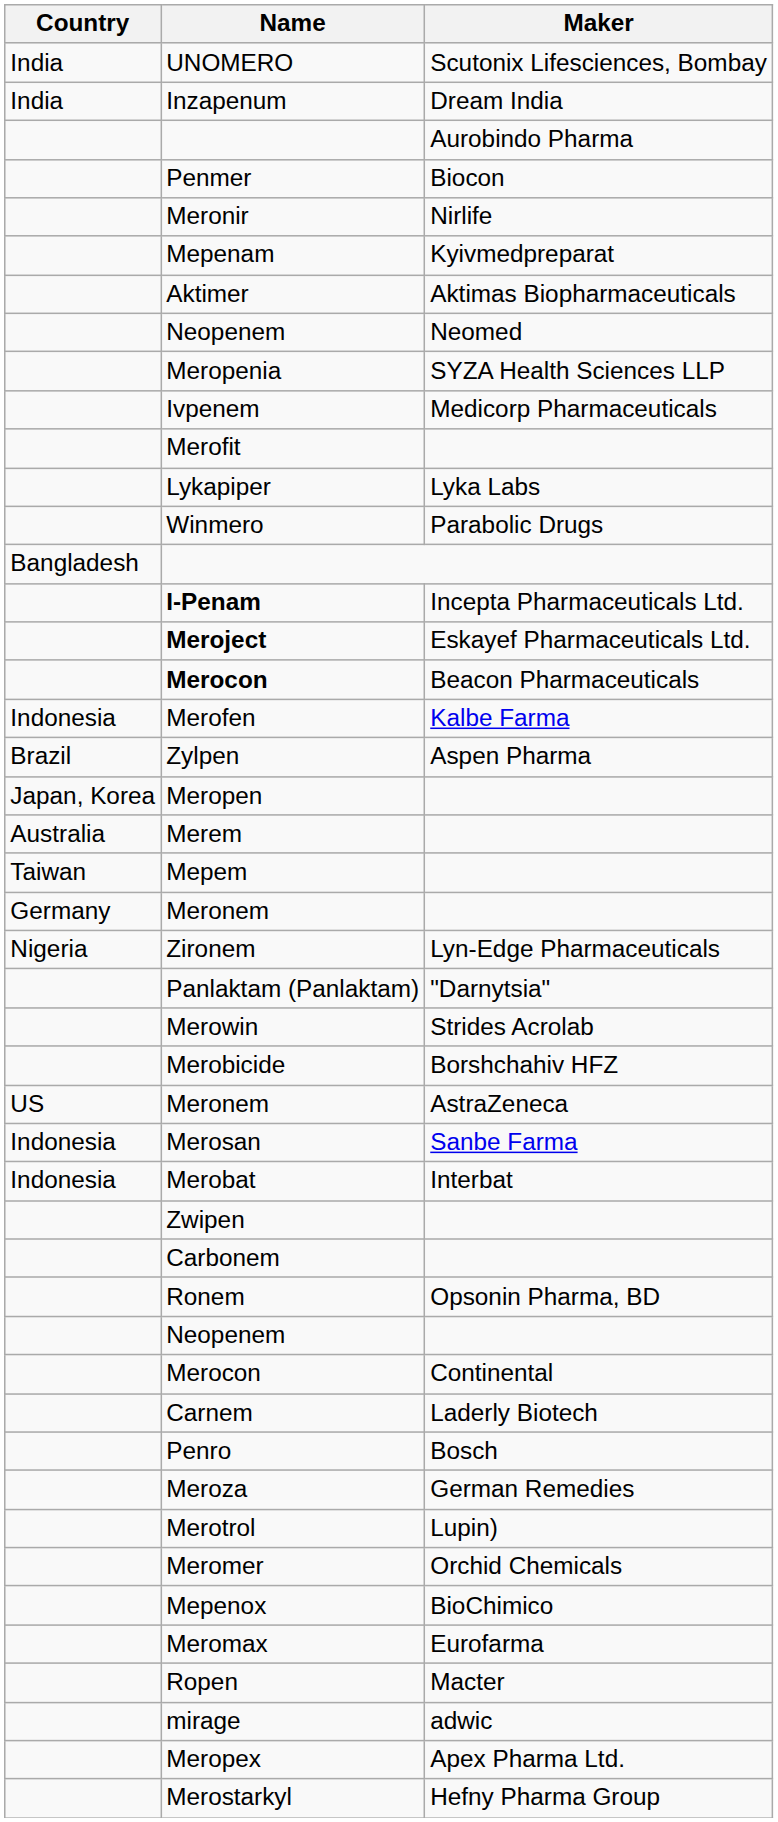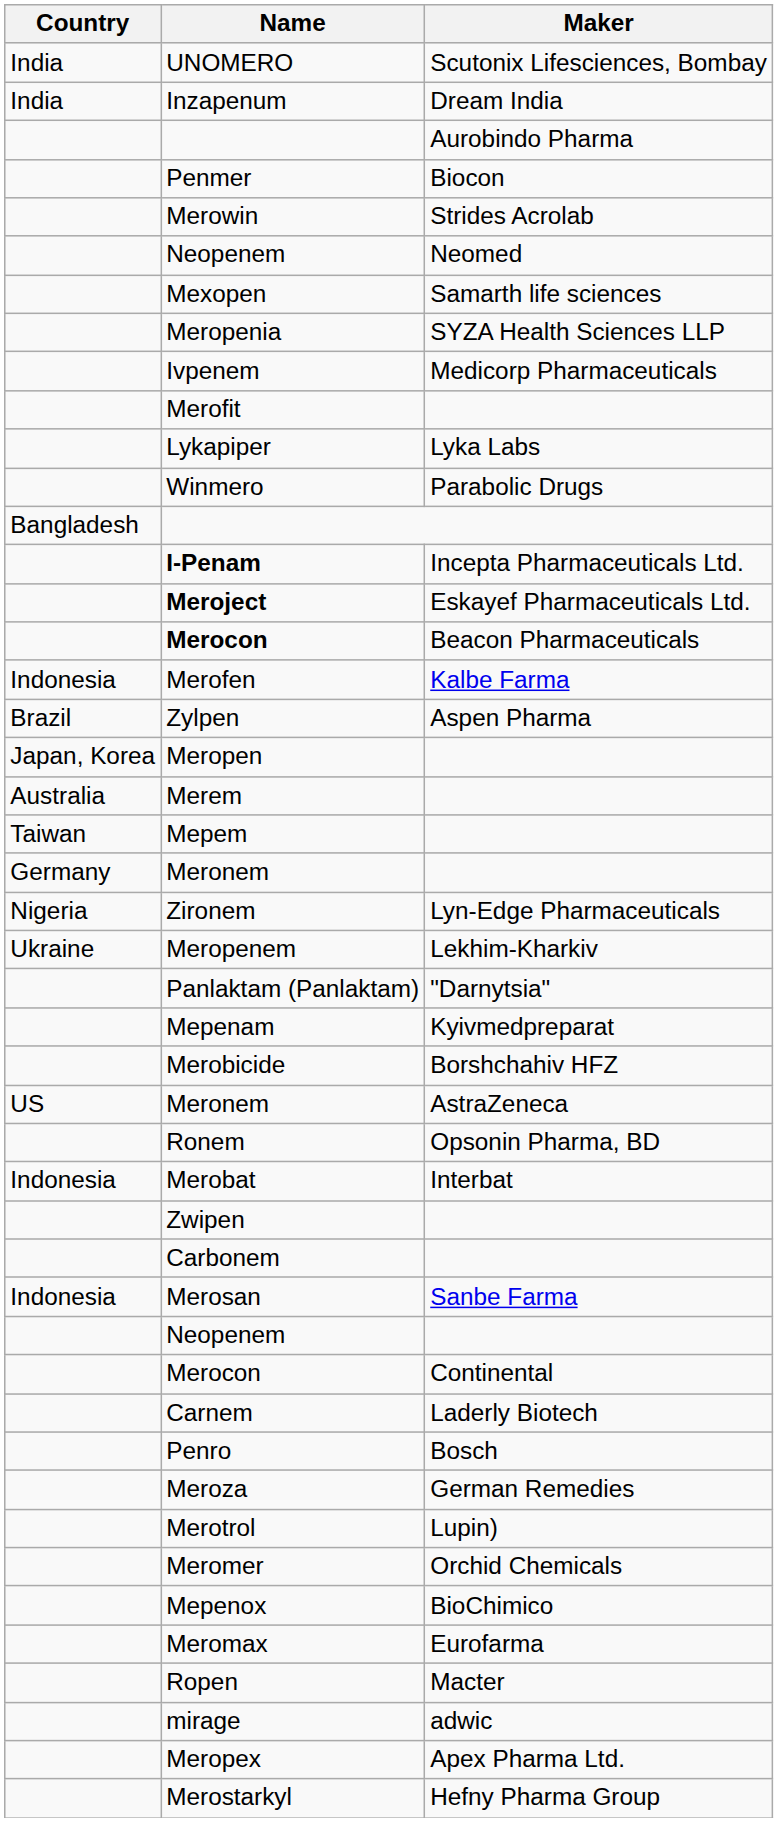- row: Meronir | Nirlife
rows swapped: Merowin <-> Mepenam
- row: Aktimer | Aktimas Biopharmaceuticals
+ row: Mexopen | Samarth life sciences
+ row: Ukraine | Meropenem | Lekhim-Kharkiv
rows swapped: Merosan <-> Ronem
